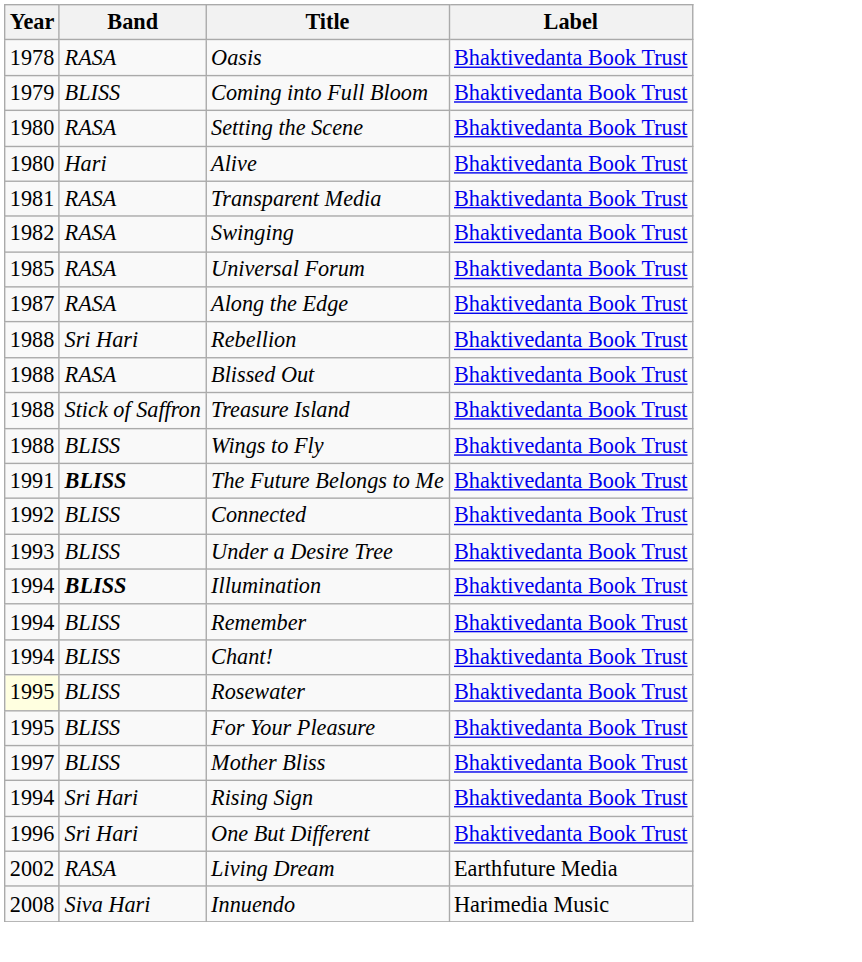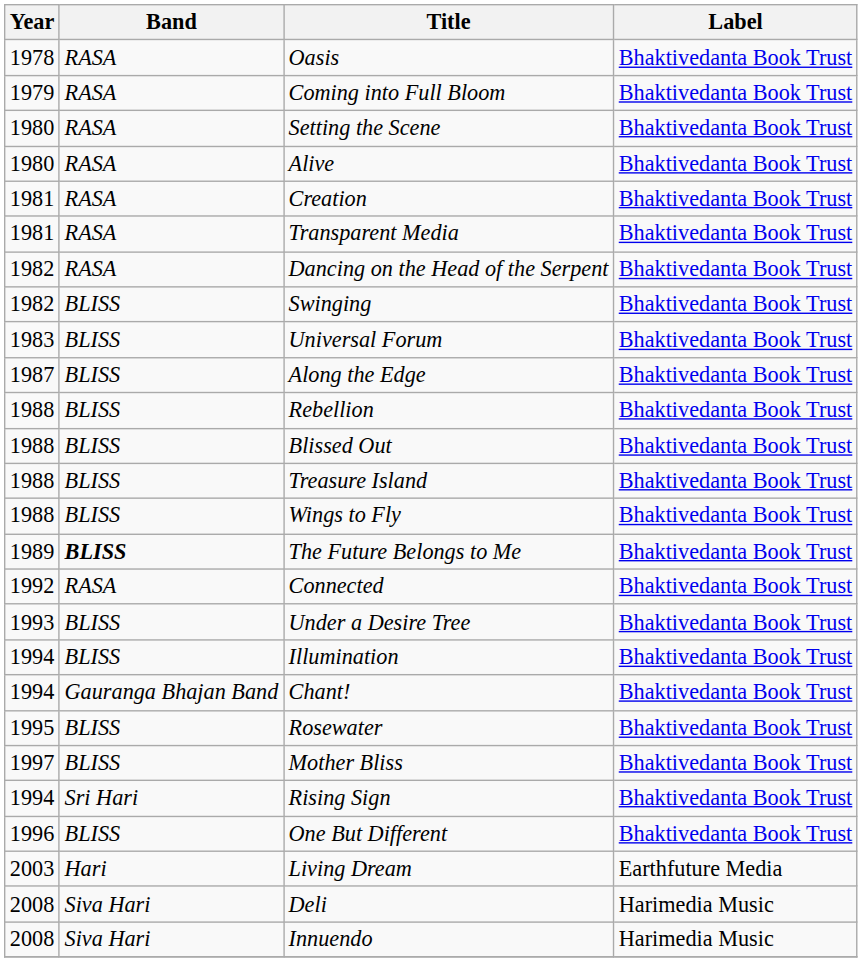Coming into Full Bloom | Band: BLISS -> RASA
Alive | Band: Hari -> RASA
+ row: 1981 | RASA | Creation | Bhaktivedanta Book Trust
+ row: 1982 | RASA | Dancing on the Head of the Serpent | Bhaktivedanta Book Trust
Swinging | Band: RASA -> BLISS
Universal Forum | Year: 1985 -> 1983
Universal Forum | Band: RASA -> BLISS
Along the Edge | Band: RASA -> BLISS
Rebellion | Band: Sri Hari -> BLISS
Blissed Out | Band: RASA -> BLISS
Treasure Island | Band: Stick of Saffron -> BLISS
The Future Belongs to Me | Year: 1991 -> 1989
Connected | Band: BLISS -> RASA
Illumination | Band: bold -> normal
- row: 1994 | BLISS | Remember | Bhaktivedanta Book Trust
Chant! | Band: BLISS -> Gauranga Bhajan Band
Rosewater | Year: lightyellow background -> no background
- row: 1995 | BLISS | For Your Pleasure | Bhaktivedanta Book Trust
One But Different | Band: Sri Hari -> BLISS
Living Dream | Year: 2002 -> 2003
Living Dream | Band: RASA -> Hari
+ row: 2008 | Siva Hari | Deli | Harimedia Music
